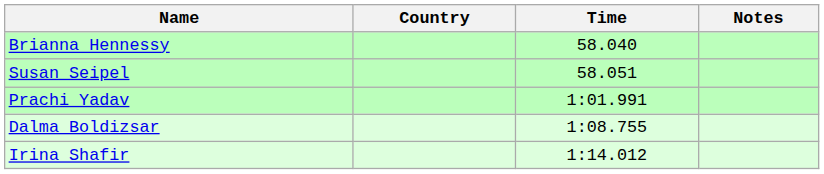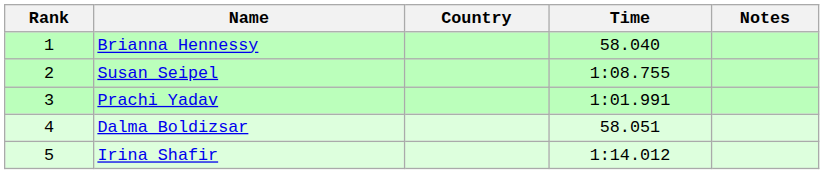+ column: Rank | 1 | 2 | 3 | 4 | 5
Susan Seipel | Time: 58.051 -> 1:08.755
Dalma Boldizsar | Time: 1:08.755 -> 58.051
